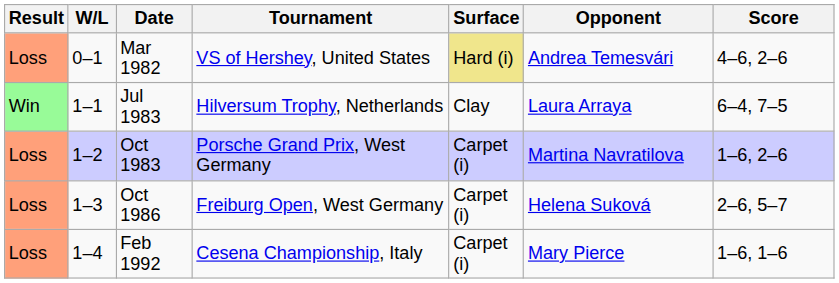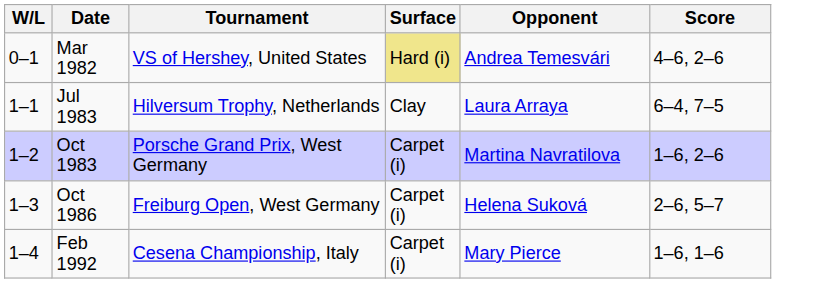- column: Result | Loss | Win | Loss | Loss | Loss
